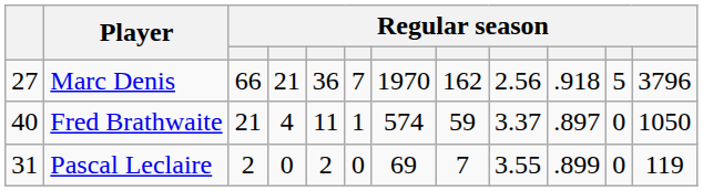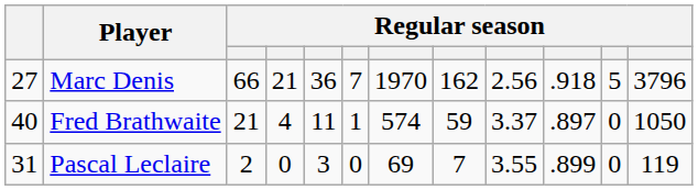Pascal Leclaire | column 5: 2 -> 3
